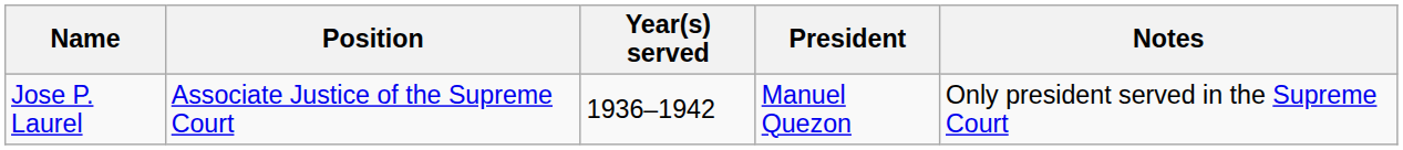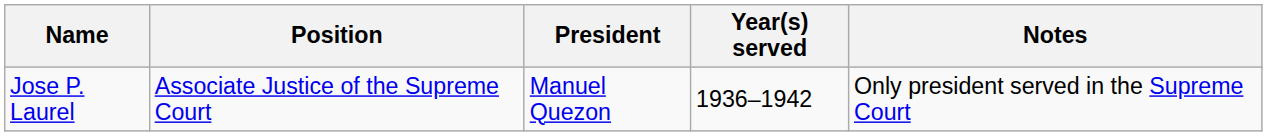columns swapped: Year(s) served <-> President
